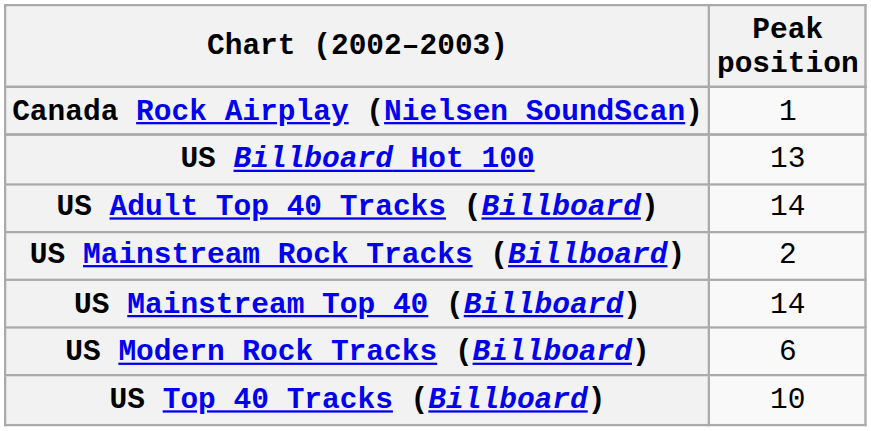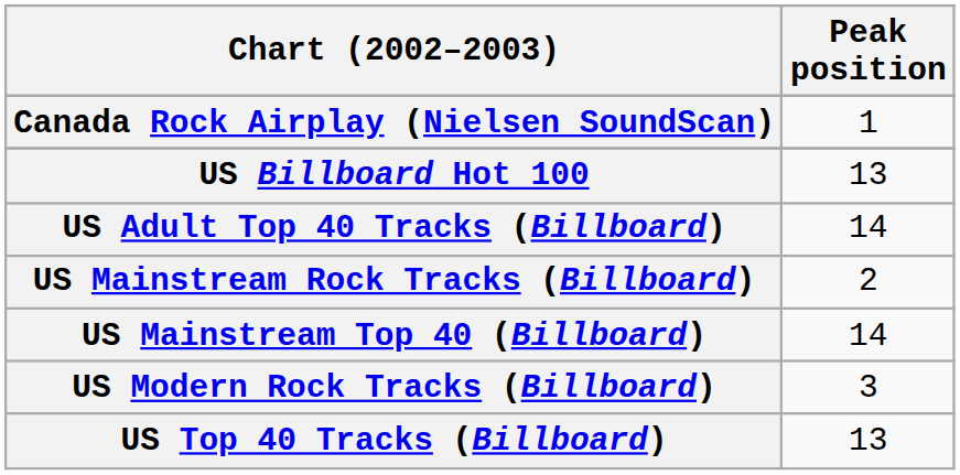US Modern Rock Tracks (Billboard) | Peak position: 6 -> 3
US Top 40 Tracks (Billboard) | Peak position: 10 -> 13
